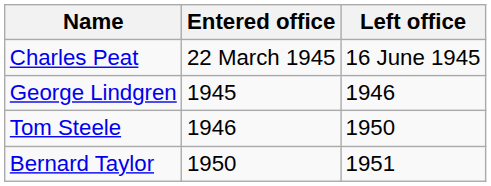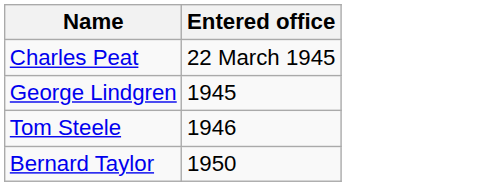- column: Left office | 16 June 1945 | 1946 | 1950 | 1951
